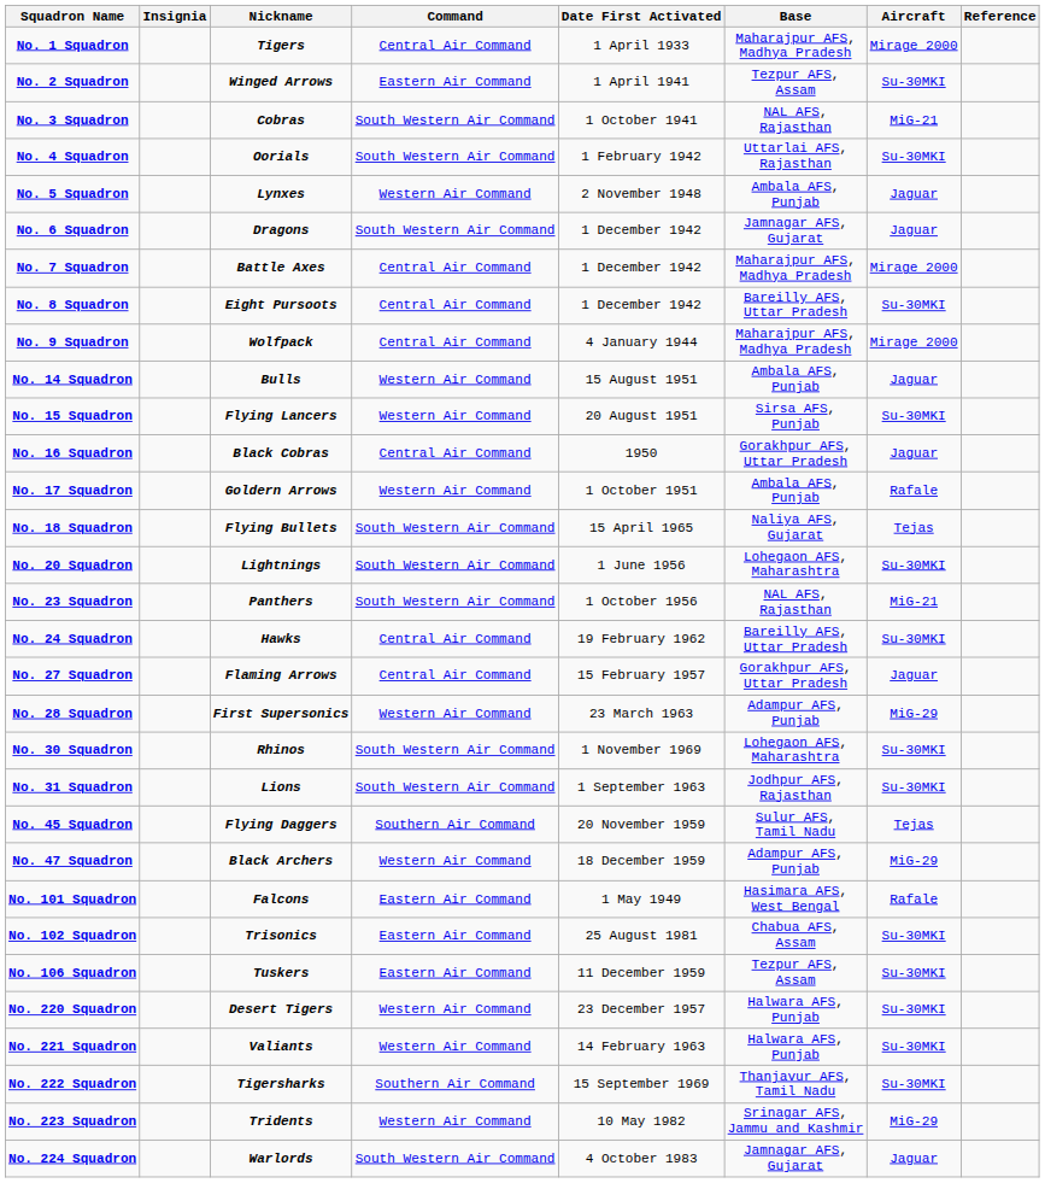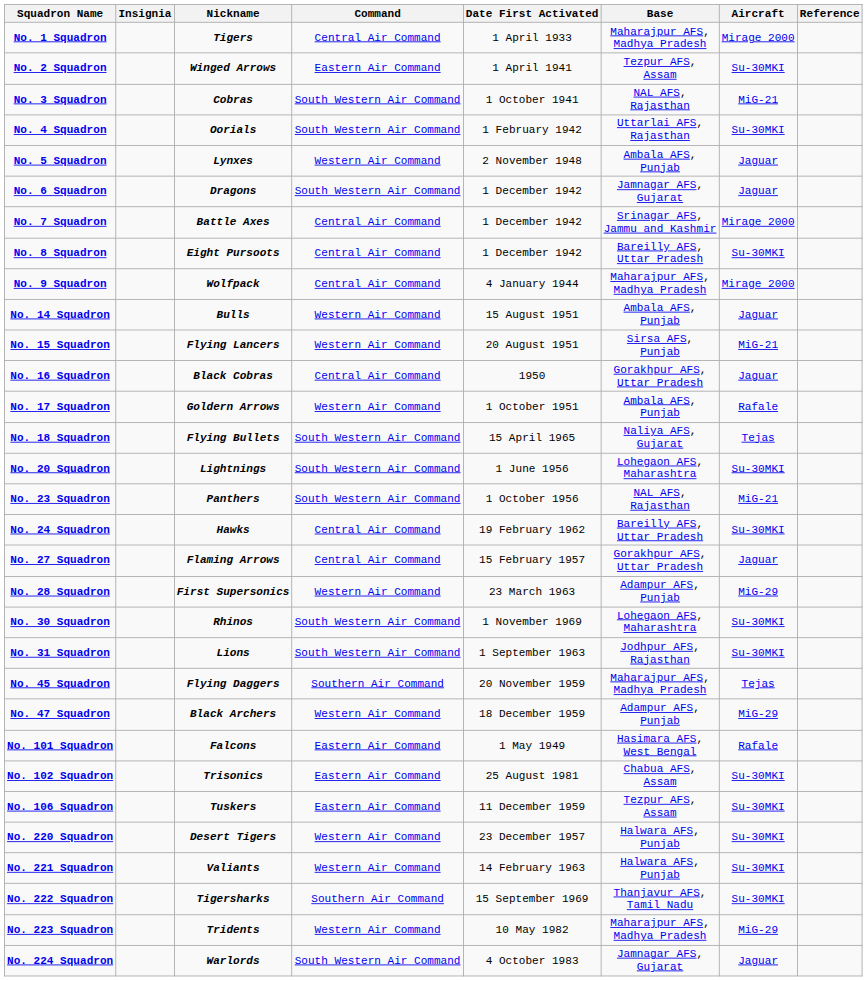No. 7 Squadron | Base: Maharajpur AFS, Madhya Pradesh -> Srinagar AFS, Jammu and Kashmir
No. 15 Squadron | Aircraft: Su-30MKI -> MiG-21
No. 45 Squadron | Base: Sulur AFS, Tamil Nadu -> Maharajpur AFS, Madhya Pradesh
No. 223 Squadron | Base: Srinagar AFS, Jammu and Kashmir -> Maharajpur AFS, Madhya Pradesh
